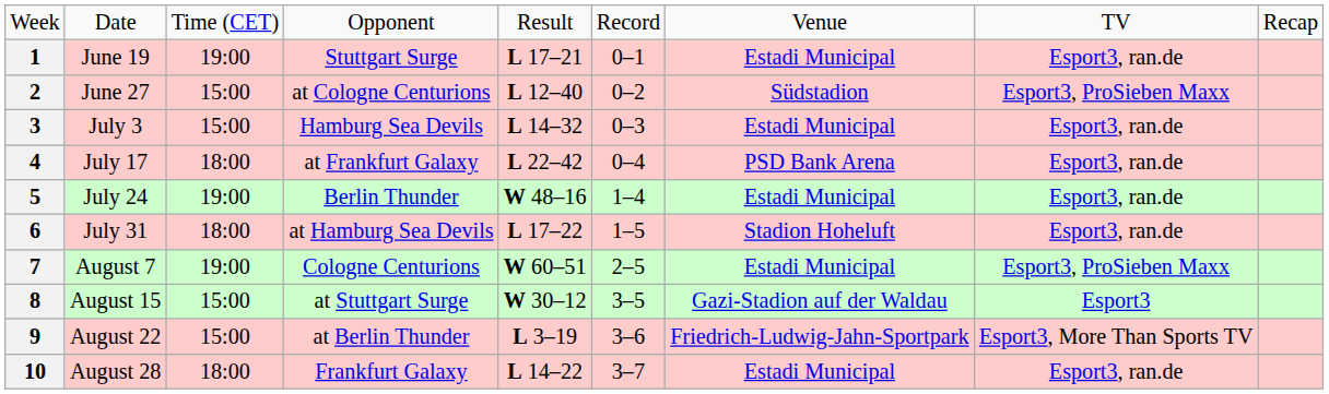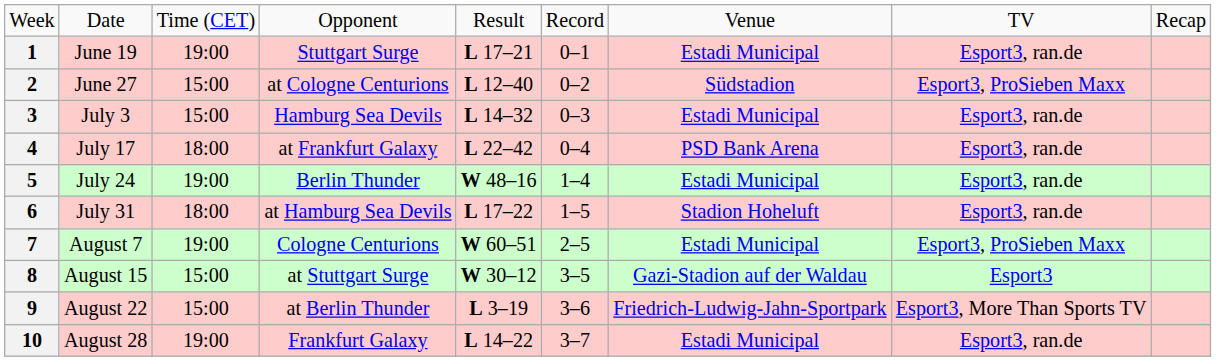10 | column 3: 18:00 -> 19:00
